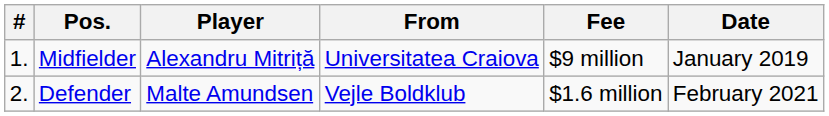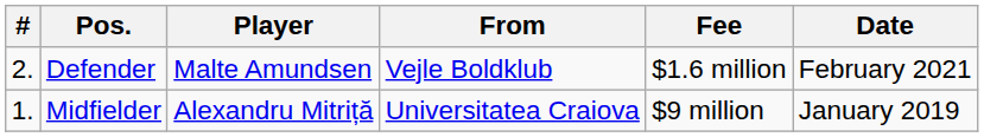rows swapped: Midfielder <-> Defender
